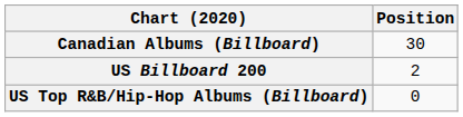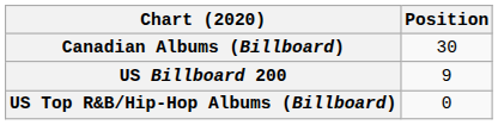US Billboard 200 | Position: 2 -> 9
